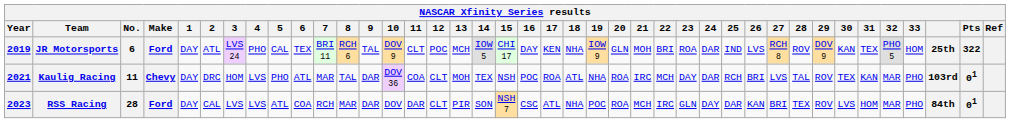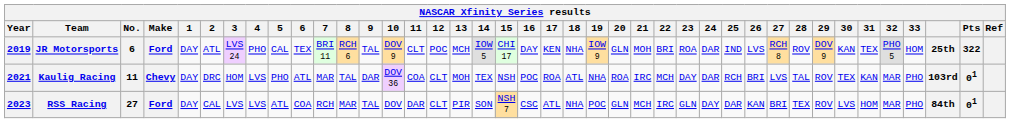RSS Racing | No.: 28 -> 27
RSS Racing | 9: DAR -> TAL
RSS Racing | 20: ROA -> GLN
